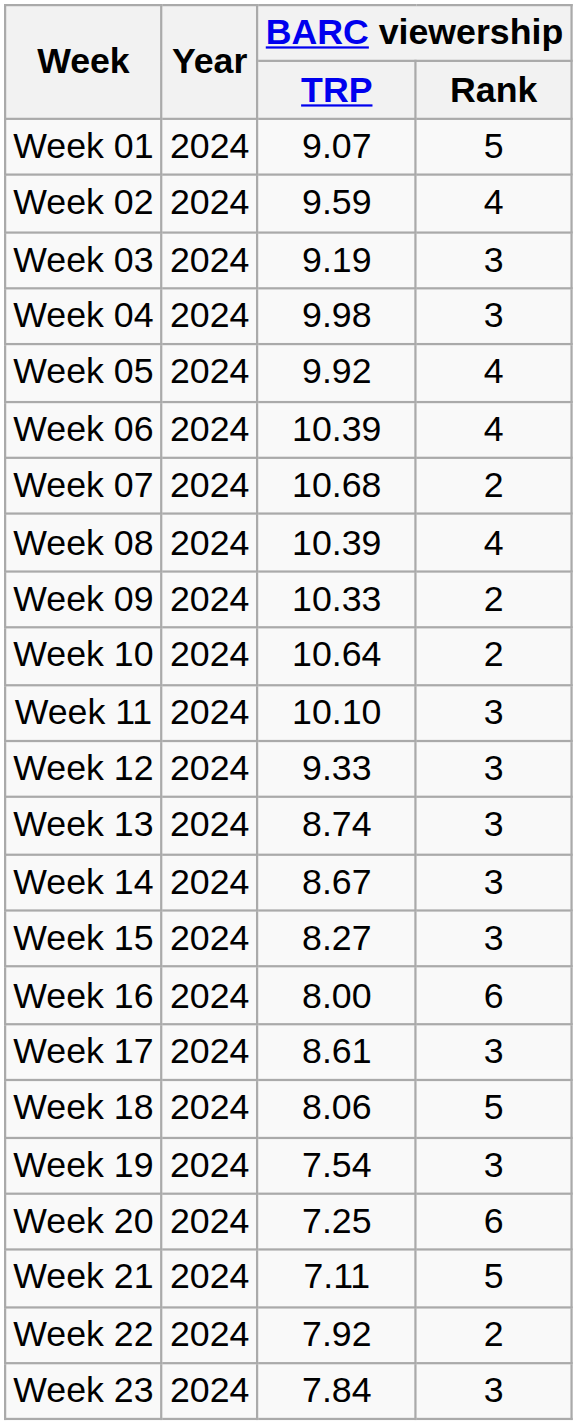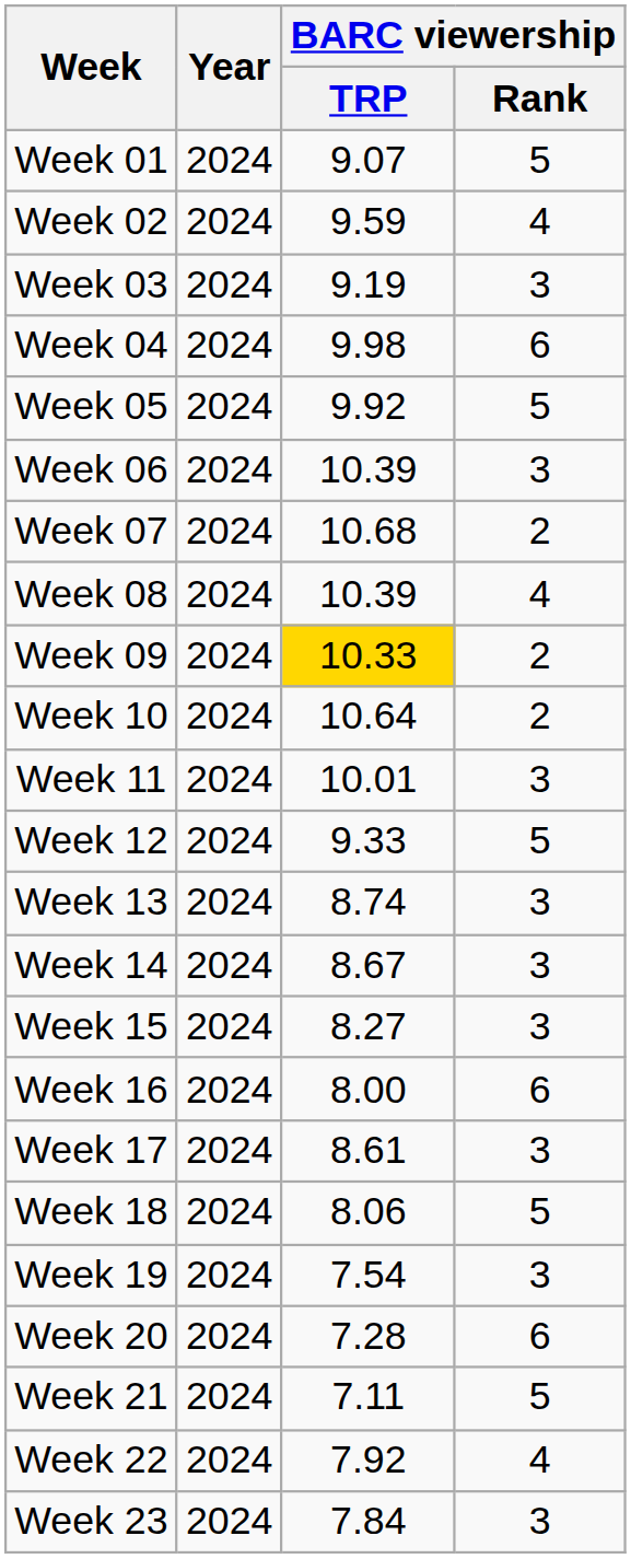Week 04 | BARC viewership / Rank: 3 -> 6
Week 05 | BARC viewership / Rank: 4 -> 5
Week 06 | BARC viewership / Rank: 4 -> 3
Week 09 | BARC viewership / TRP: no background -> gold background
Week 11 | BARC viewership / TRP: 10.10 -> 10.01
Week 12 | BARC viewership / Rank: 3 -> 5
Week 20 | BARC viewership / TRP: 7.25 -> 7.28
Week 22 | BARC viewership / Rank: 2 -> 4
